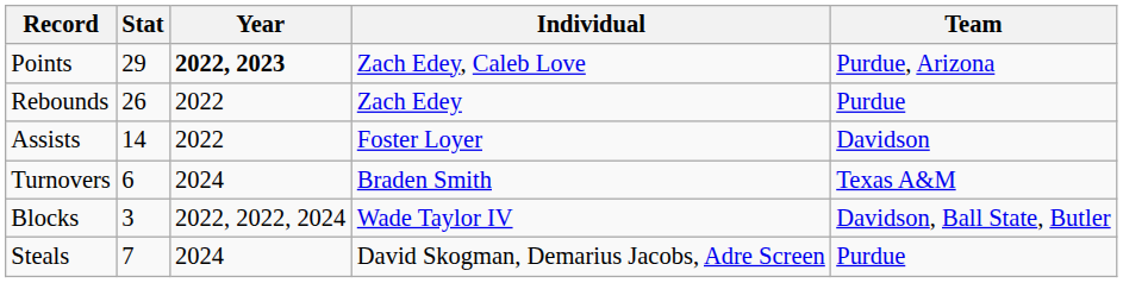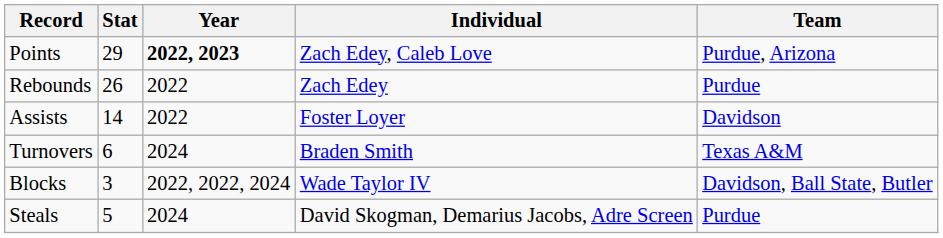Steals | Stat: 7 -> 5
